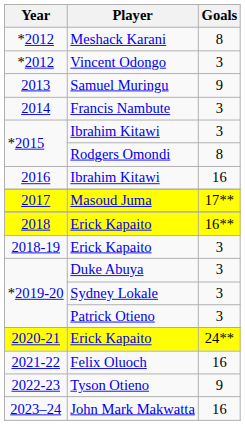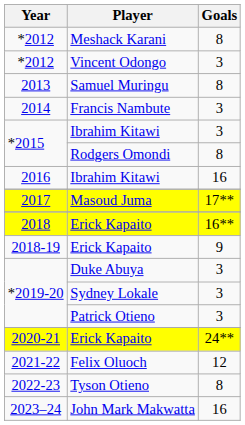Samuel Muringu | Goals: 9 -> 8
2018-19 / Erick Kapaito | Goals: 3 -> 9
Felix Oluoch | Goals: 16 -> 12
Tyson Otieno | Goals: 9 -> 8
